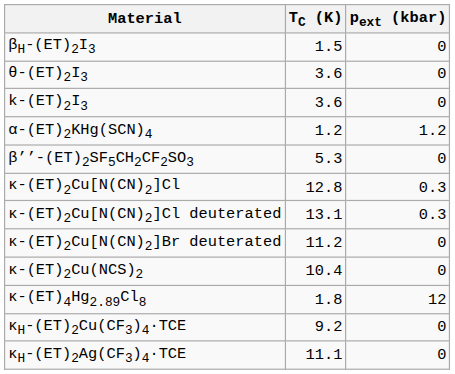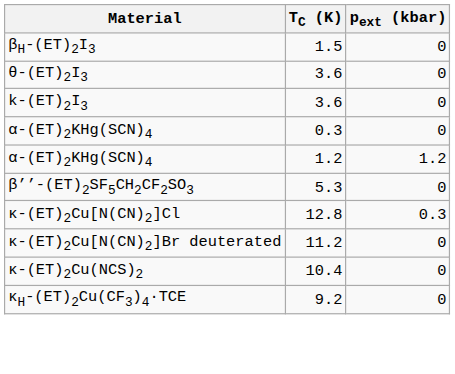+ row: α-(ET)2KHg(SCN)4 | 0.3 | 0
- row: κ-(ET)2Cu[N(CN)2]Cl deuterated | 13.1 | 0.3
- row: κ-(ET)4Hg2.89Cl8 | 1.8 | 12
- row: κH-(ET)2Ag(CF3)4·TCE | 11.1 | 0
